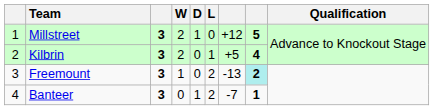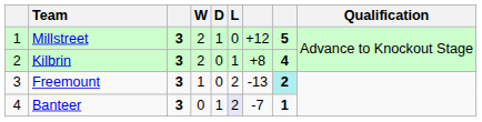Kilbrin | column 7: +5 -> +8
Banteer | L: no background -> lavender background
